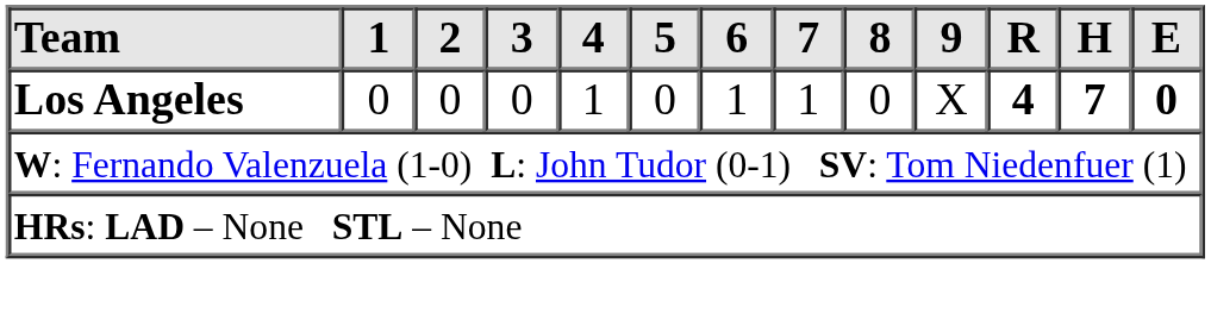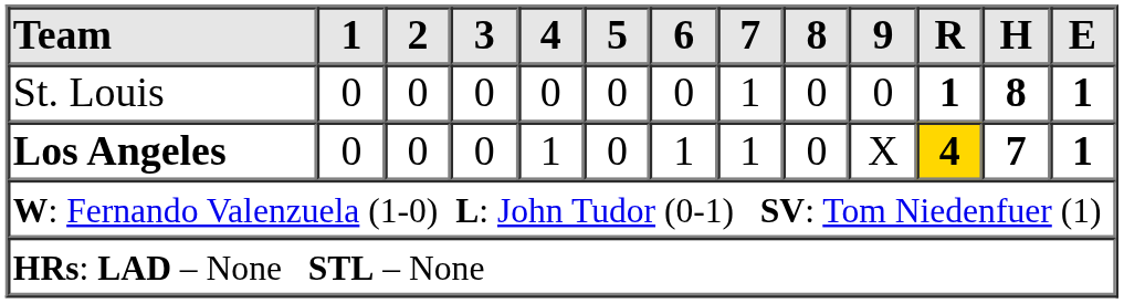+ row: St. Louis | 0 | 0 | 0 | 0 | 0 | 0 | 1 | 0 | 0 | 1 | 8 | 1
Los Angeles | R: no background -> gold background
Los Angeles | E: 0 -> 1
